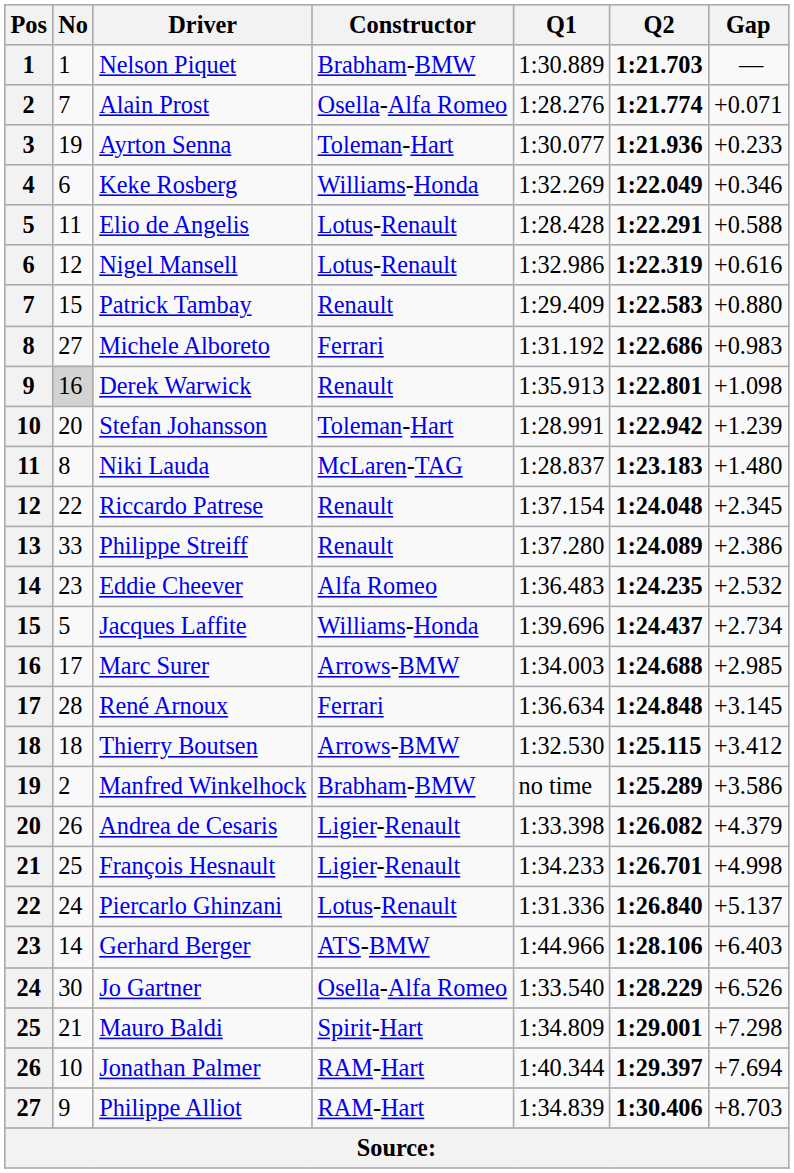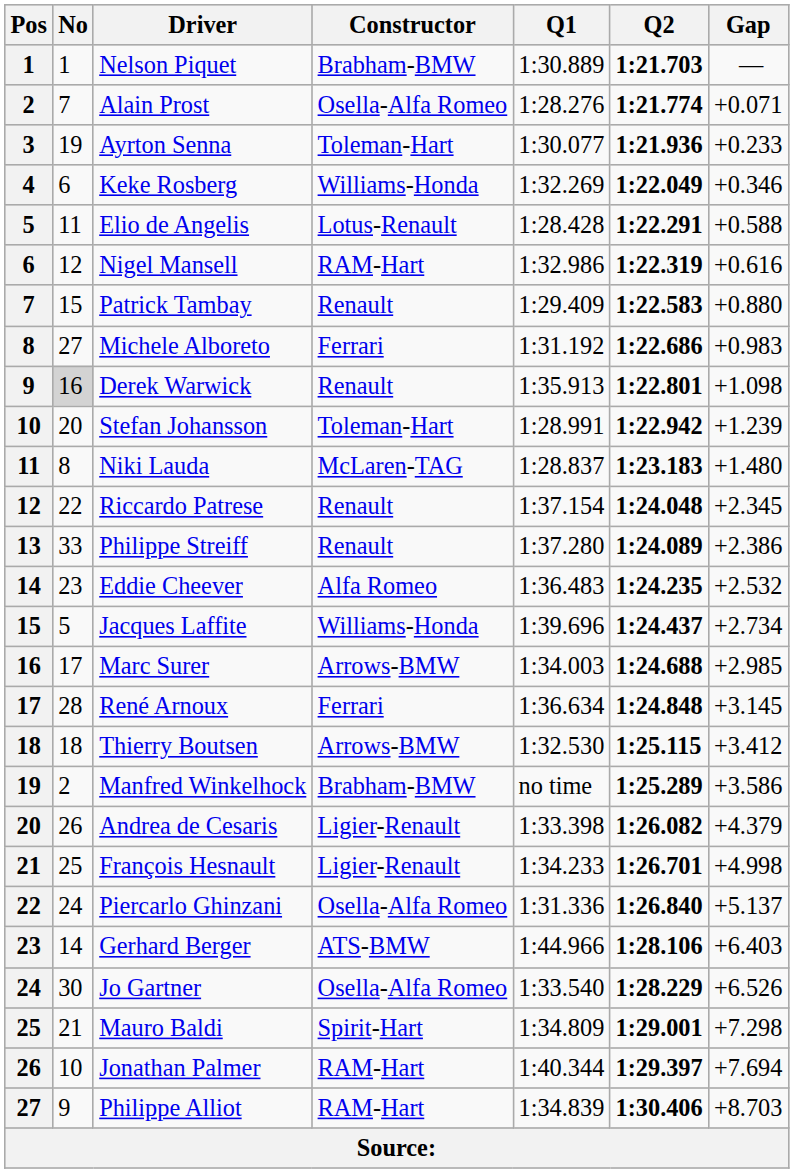Nigel Mansell | Constructor: Lotus-Renault -> RAM-Hart
Piercarlo Ghinzani | Constructor: Lotus-Renault -> Osella-Alfa Romeo
